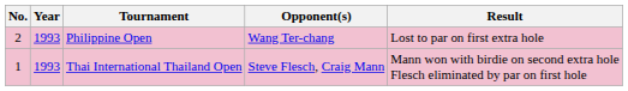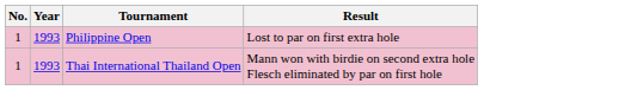- column: Opponent(s) | Wang Ter-chang | Steve Flesch, Craig Mann
Philippine Open | No.: 2 -> 1
